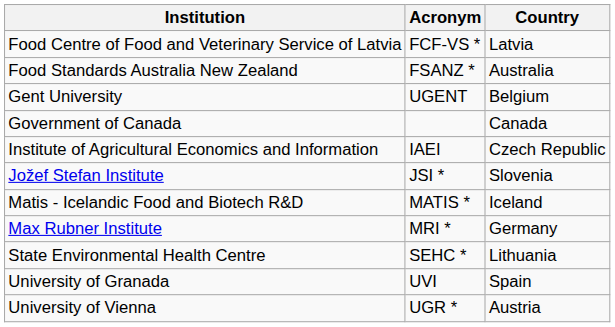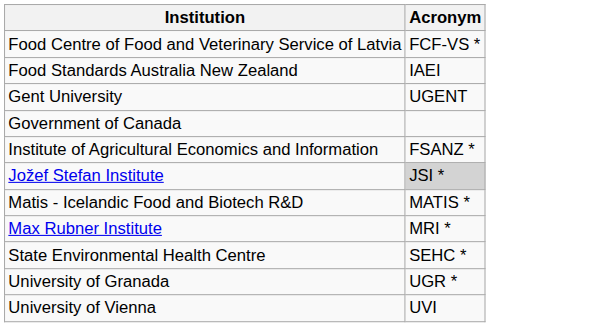- column: Country | Latvia | Australia | Belgium | Canada | Czech Republic | Slovenia | Iceland | Germany | Lithuania | Spain | Austria
Food Standards Australia New Zealand | Acronym: FSANZ * -> IAEI
Institute of Agricultural Economics and Information | Acronym: IAEI -> FSANZ *
Jožef Stefan Institute | Acronym: no background -> lightgrey background
University of Granada | Acronym: UVI -> UGR *
University of Vienna | Acronym: UGR * -> UVI
